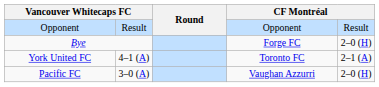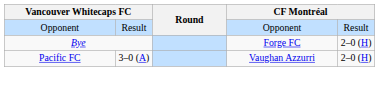- row: York United FC | 4–1 (A) | Toronto FC | 2–1 (A)
